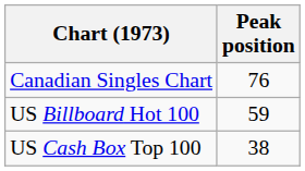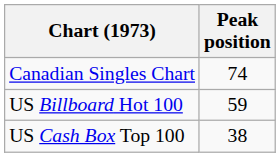Canadian Singles Chart | Peak position: 76 -> 74
